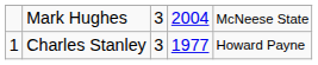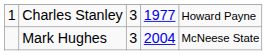rows swapped: Charles Stanley <-> Mark Hughes
